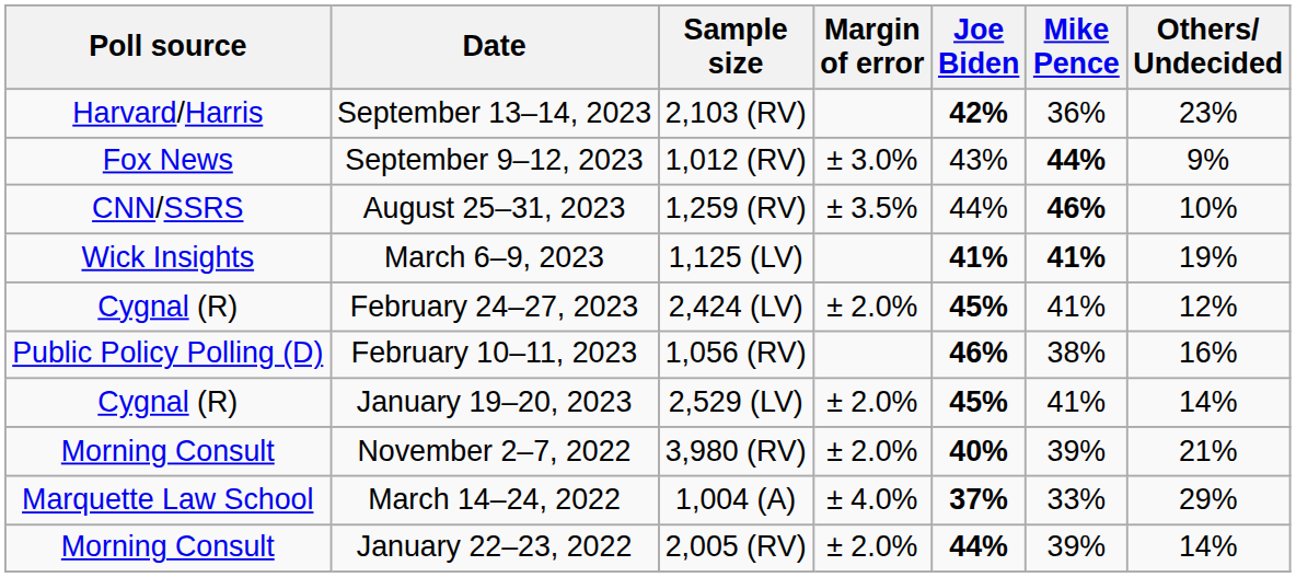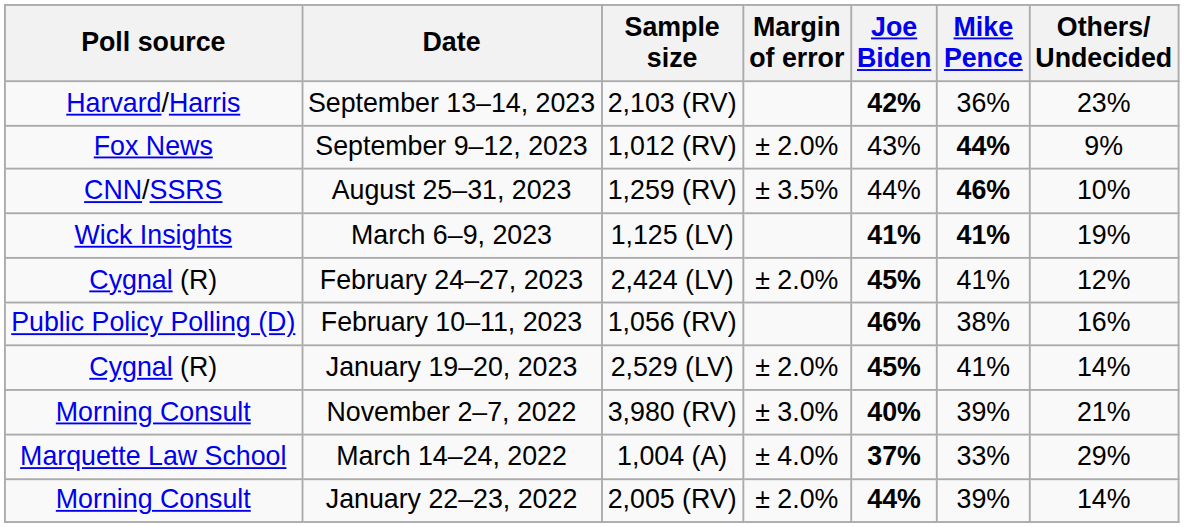September 9–12, 2023 | Margin of error: ± 3.0% -> ± 2.0%
November 2–7, 2022 | Margin of error: ± 2.0% -> ± 3.0%
